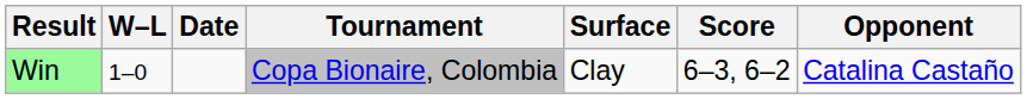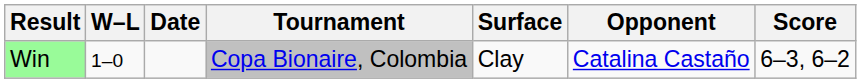columns swapped: Opponent <-> Score
